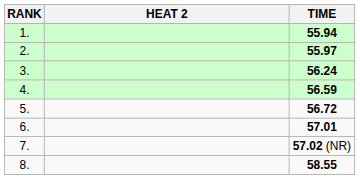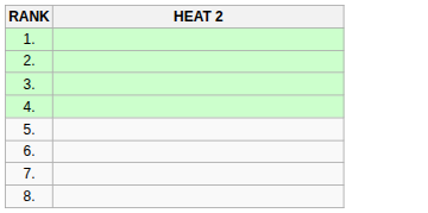- column: TIME | 55.94 | 55.97 | 56.24 | 56.59 | 56.72 | 57.01 | 57.02 (NR) | 58.55
